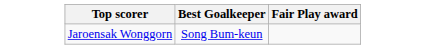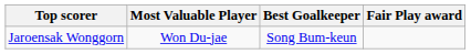+ column: Most Valuable Player | Won Du-jae
